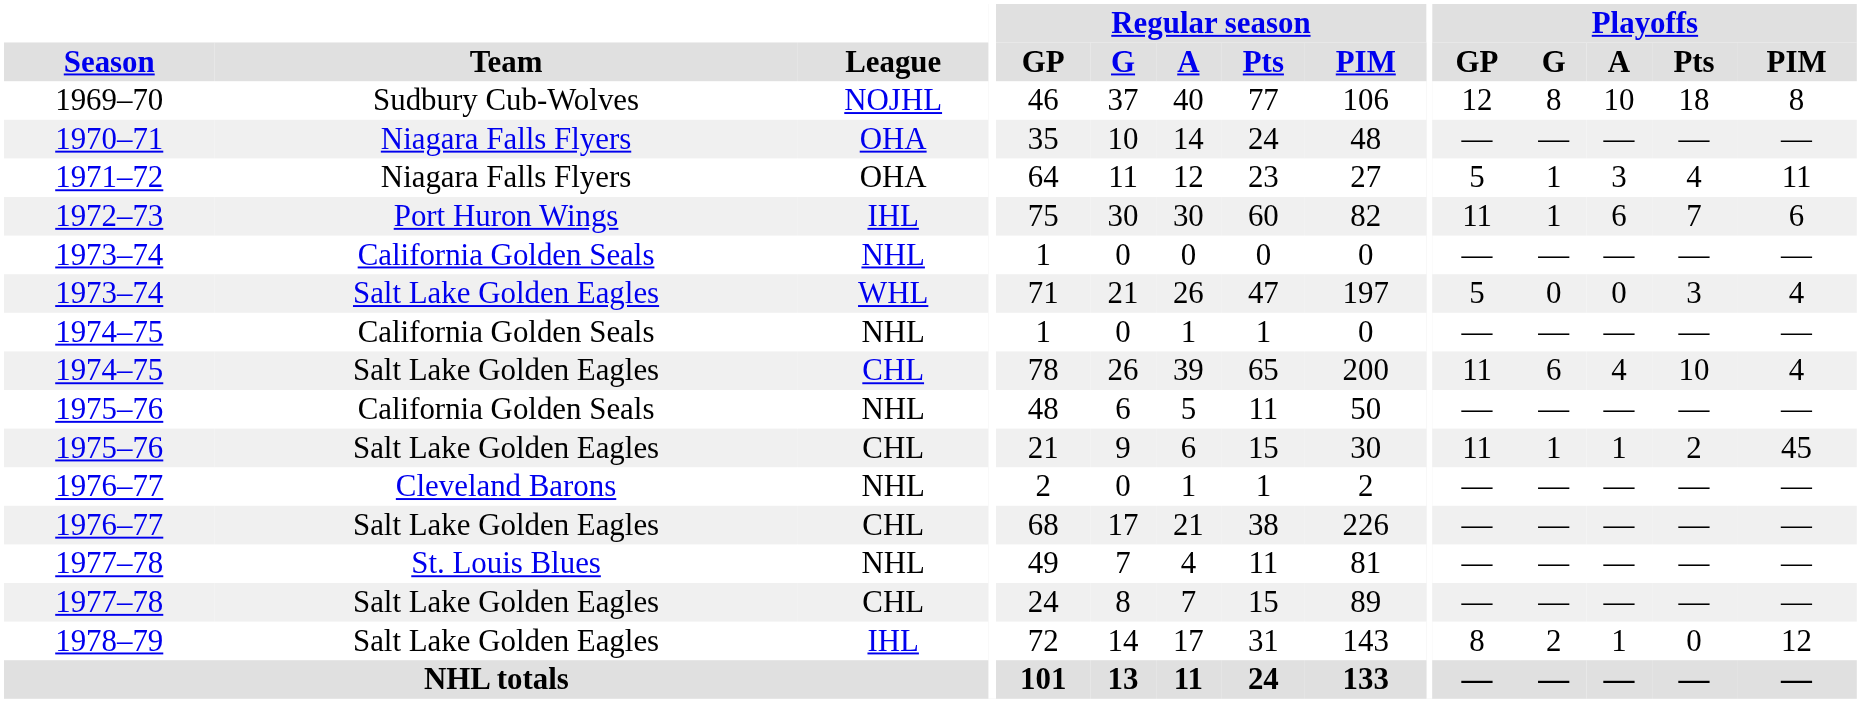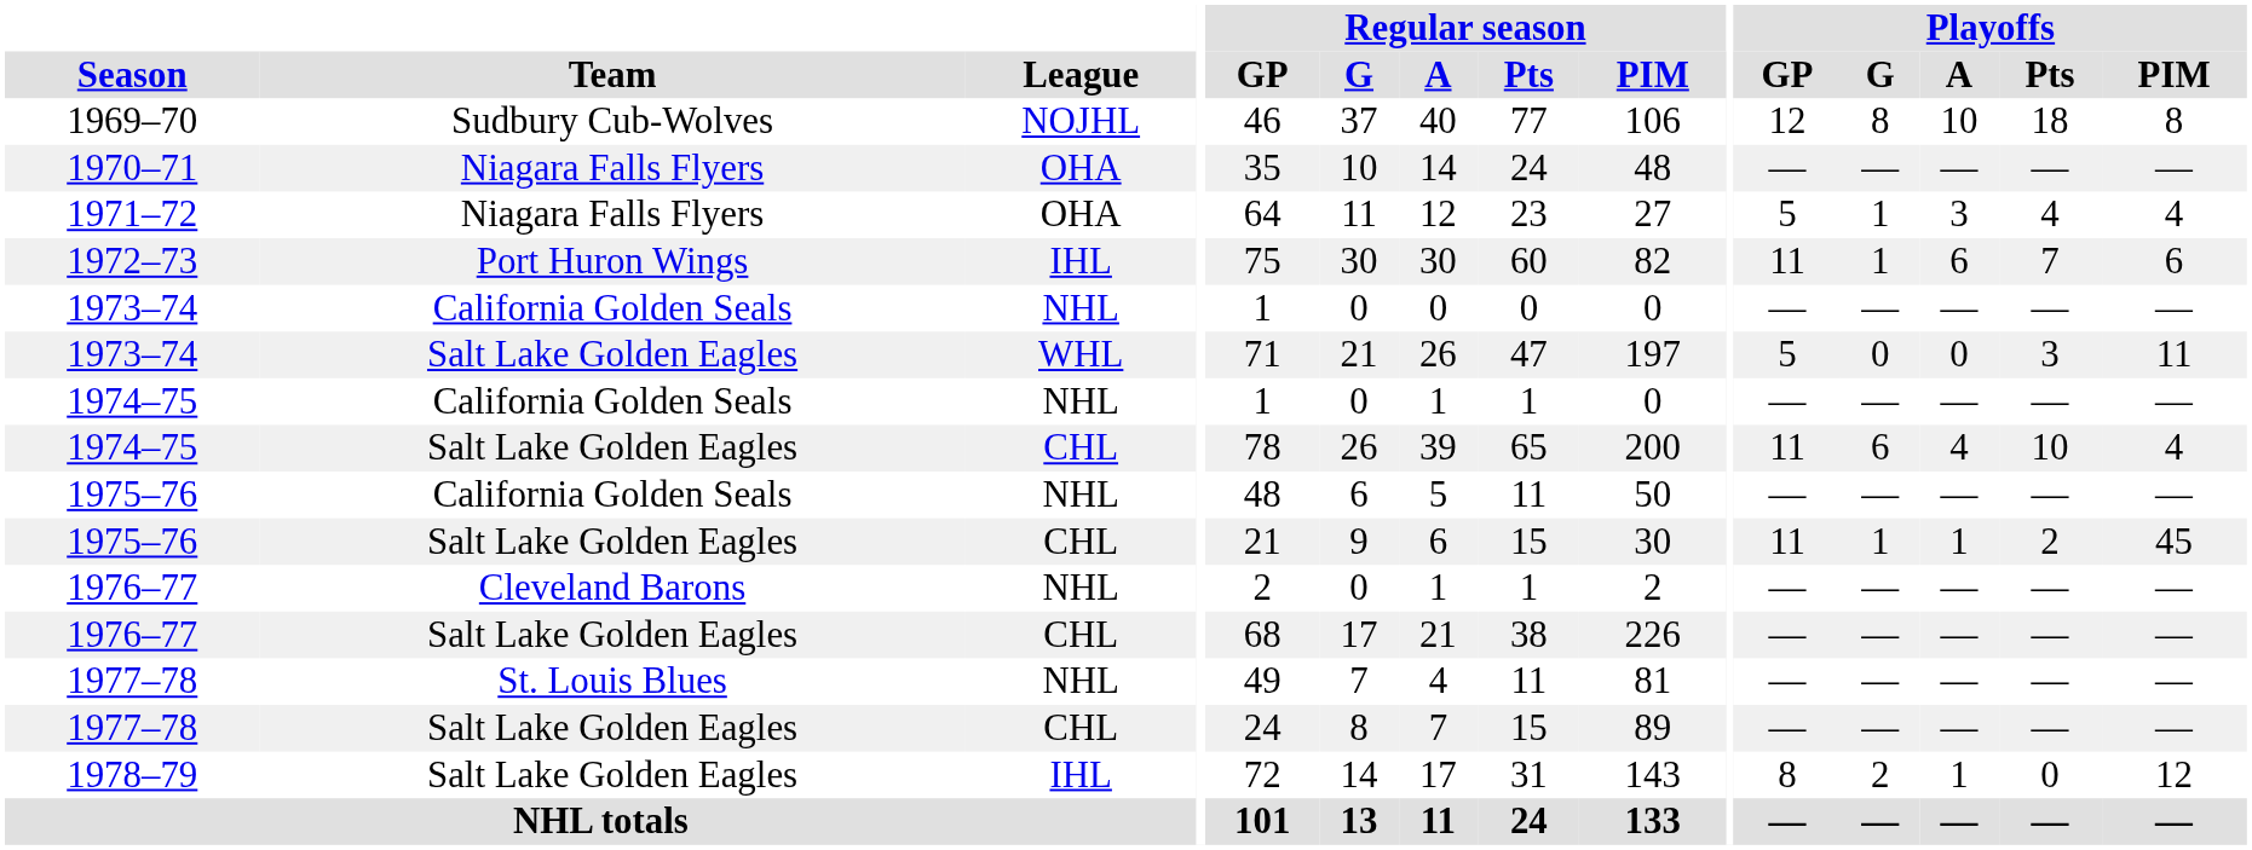1971–72 | Playoffs / PIM: 11 -> 4
1973–74 / Salt Lake Golden Eagles | Playoffs / PIM: 4 -> 11
